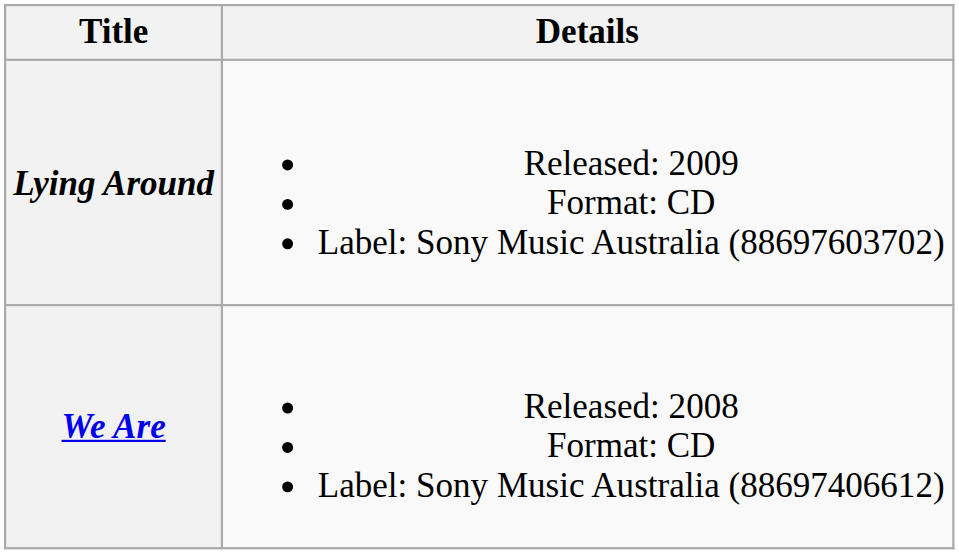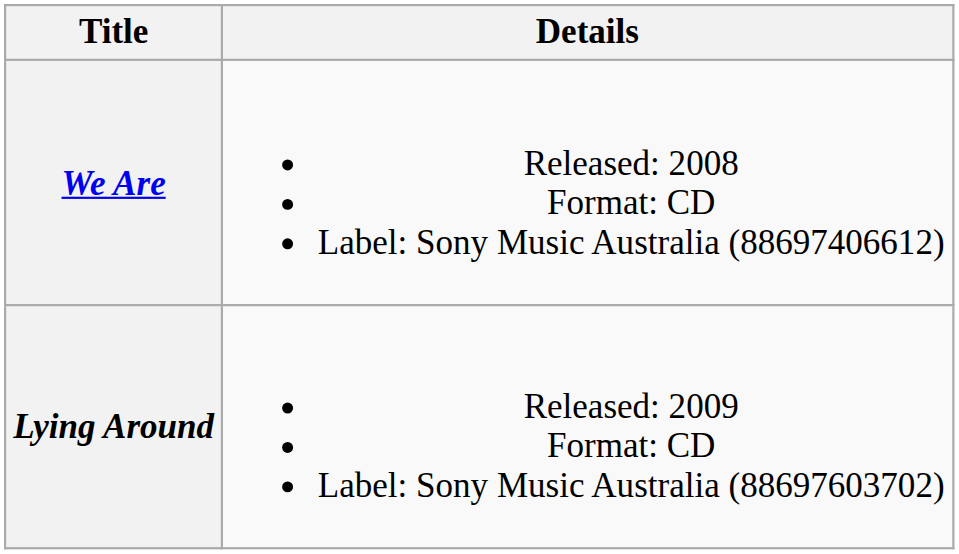rows swapped: We Are <-> Lying Around
